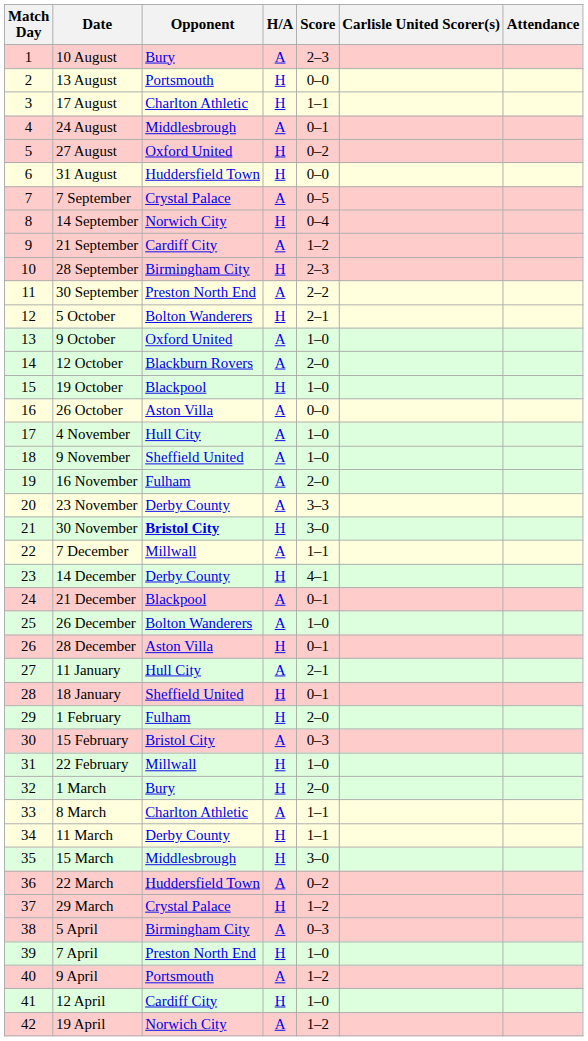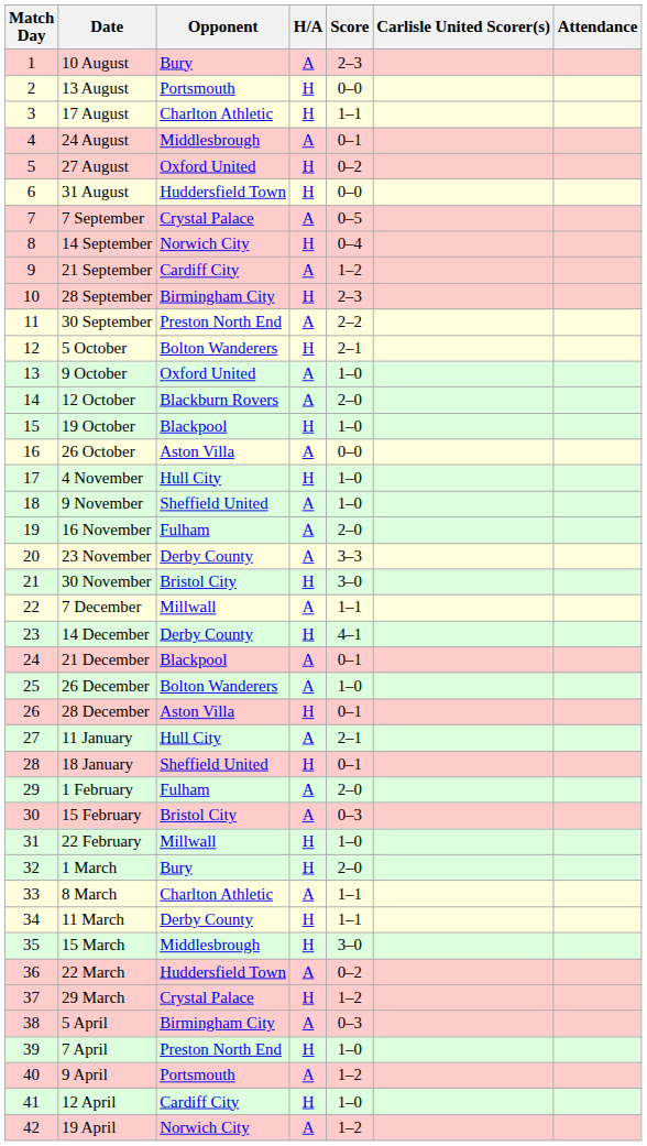4 November | H/A: A -> H
30 November | Opponent: bold -> normal
1 February | H/A: H -> A
